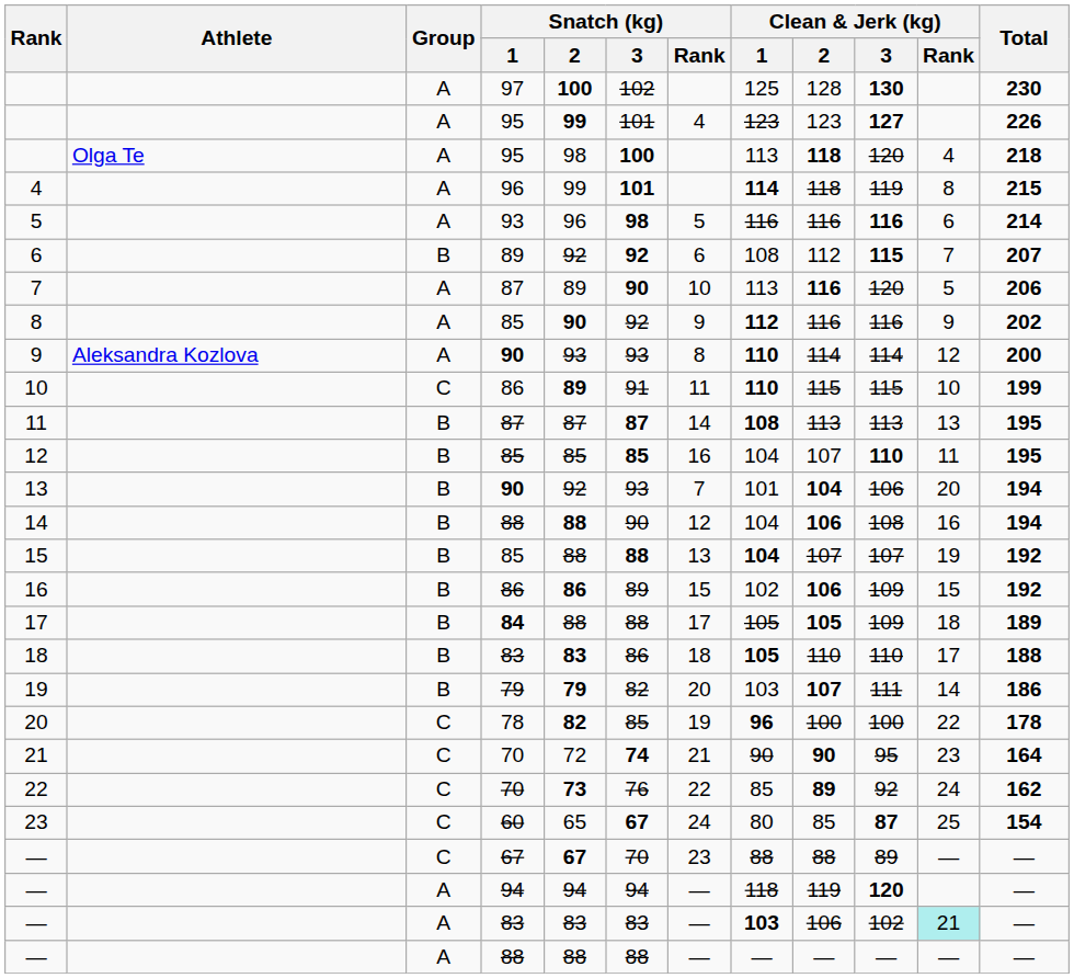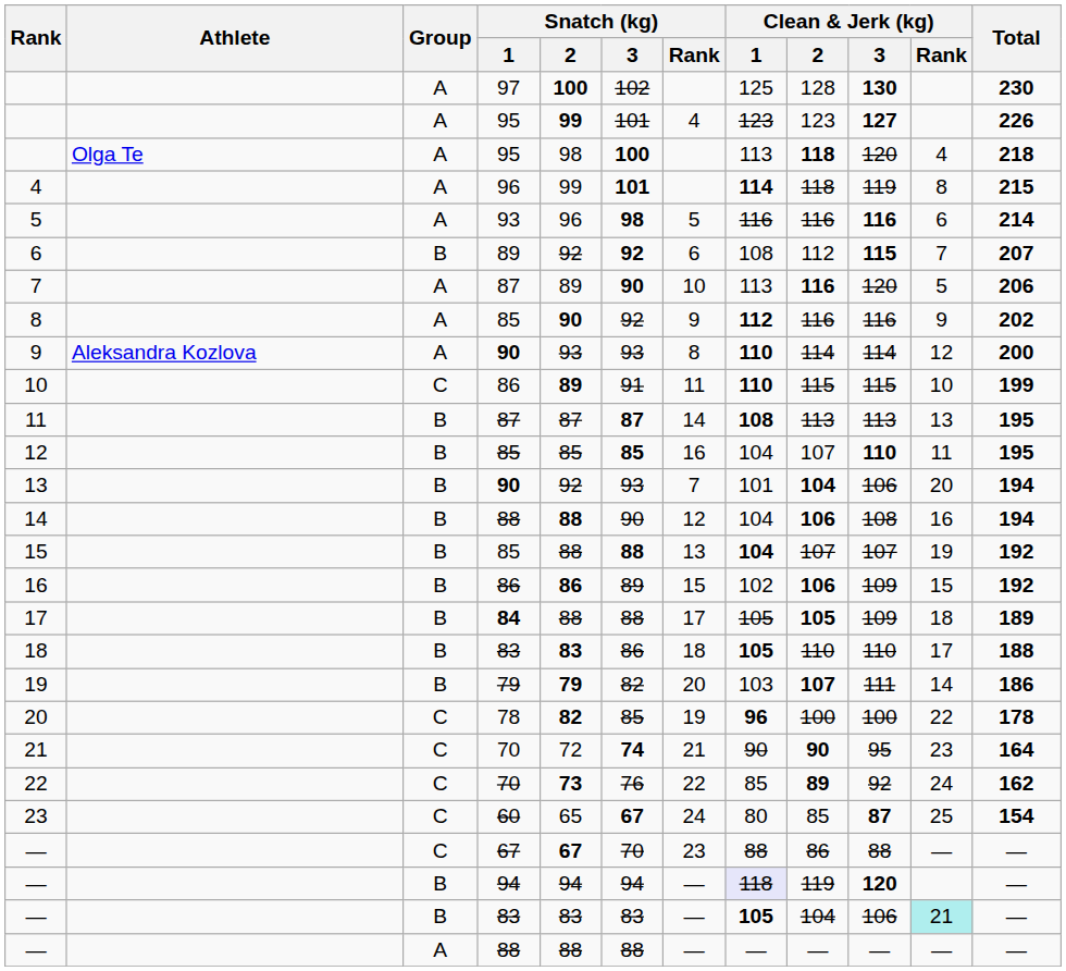— / 67 | Clean & Jerk (kg) / 2: 88 -> 86
— / 67 | Clean & Jerk (kg) / 3: 89 -> 88
— / 94 | Group: A -> B
— / 94 | Clean & Jerk (kg) / 1: no background -> lavender background
— / 83 | Group: A -> B
— / 83 | Clean & Jerk (kg) / 1: 103 -> 105
— / 83 | Clean & Jerk (kg) / 2: 106 -> 104
— / 83 | Clean & Jerk (kg) / 3: 102 -> 106
